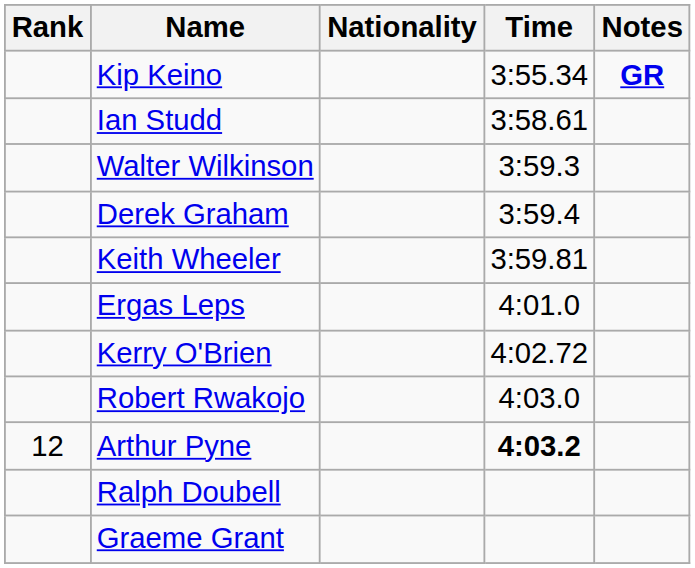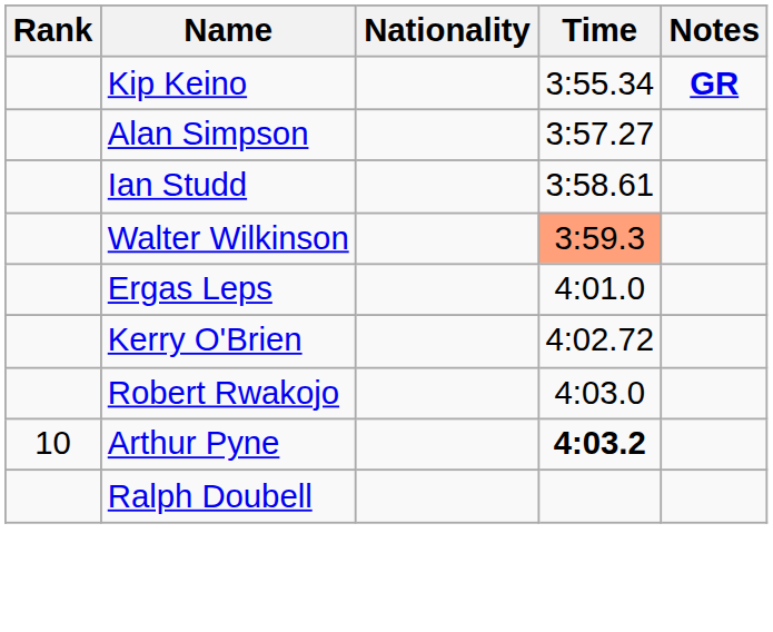+ row: Alan Simpson | 3:57.27
Walter Wilkinson | Time: no background -> lightsalmon background
- row: Derek Graham | 3:59.4
- row: Keith Wheeler | 3:59.81
Arthur Pyne | Rank: 12 -> 10
- row: Graeme Grant
